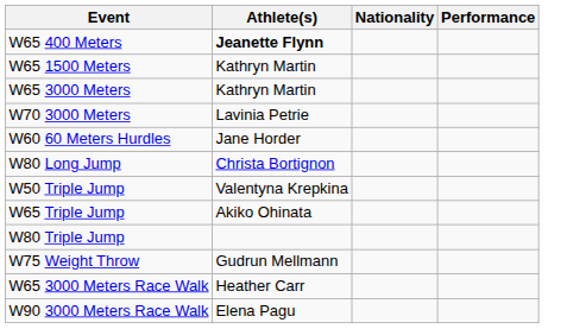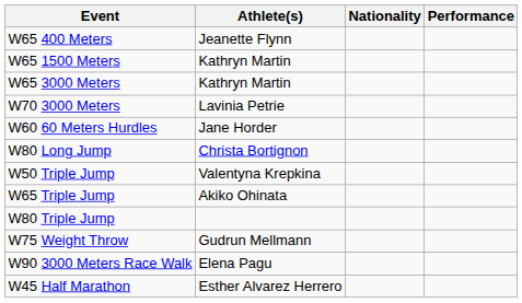W65 400 Meters | Athlete(s): bold -> normal
- row: W65 3000 Meters Race Walk | Heather Carr
+ row: W45 Half Marathon | Esther Alvarez Herrero
